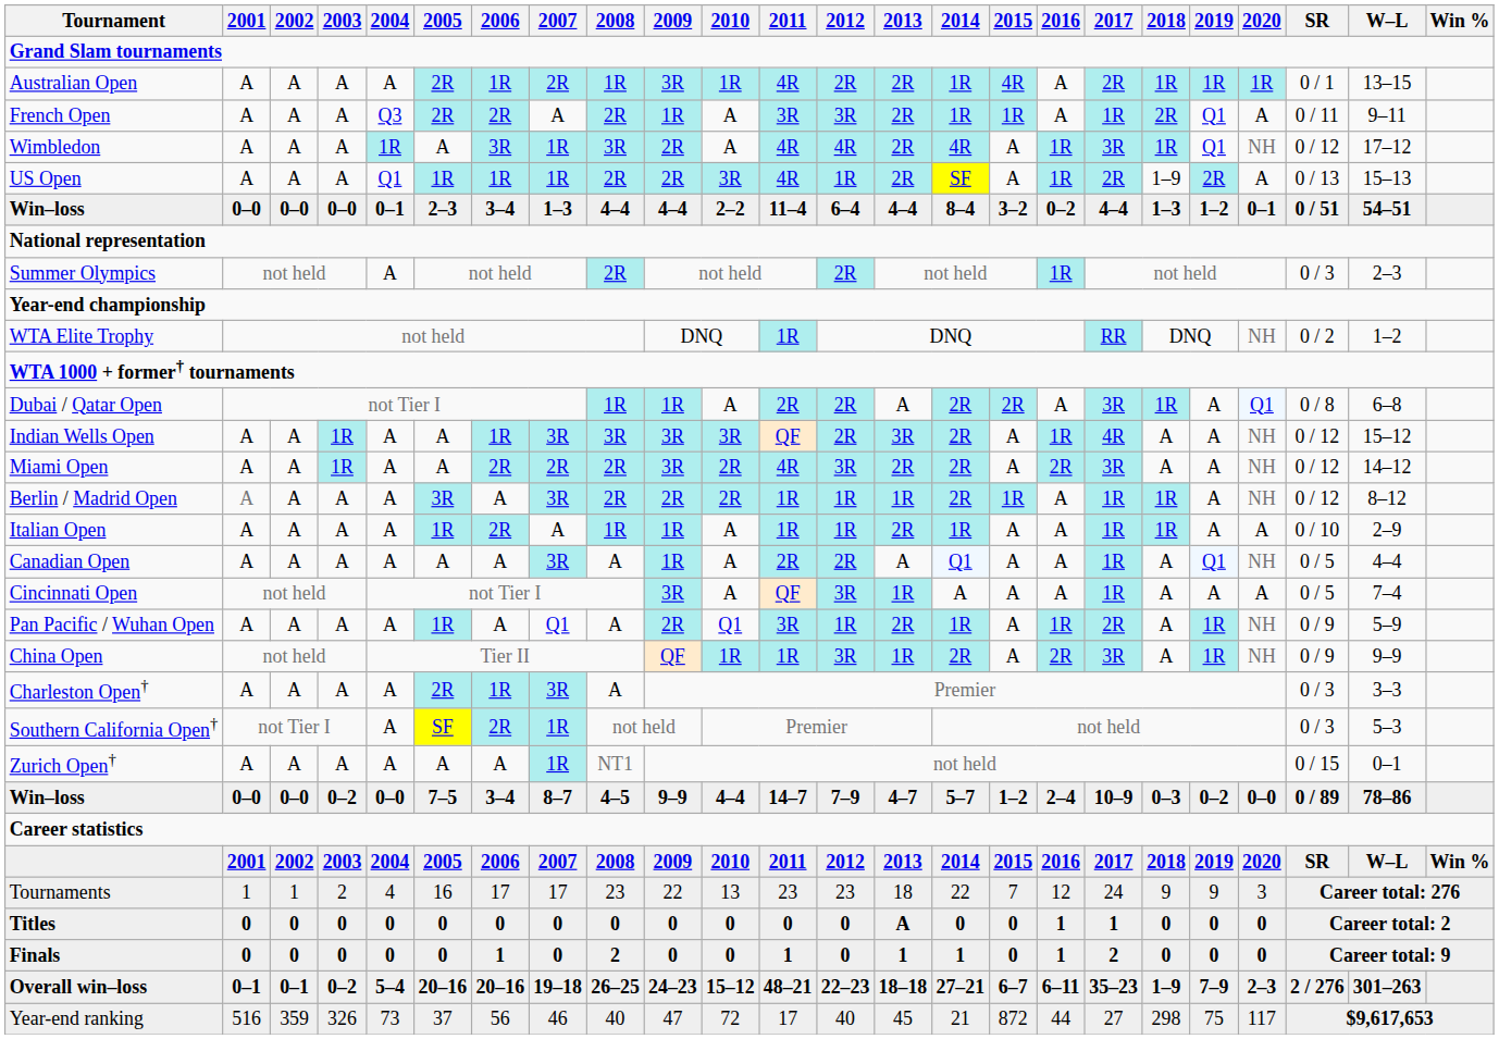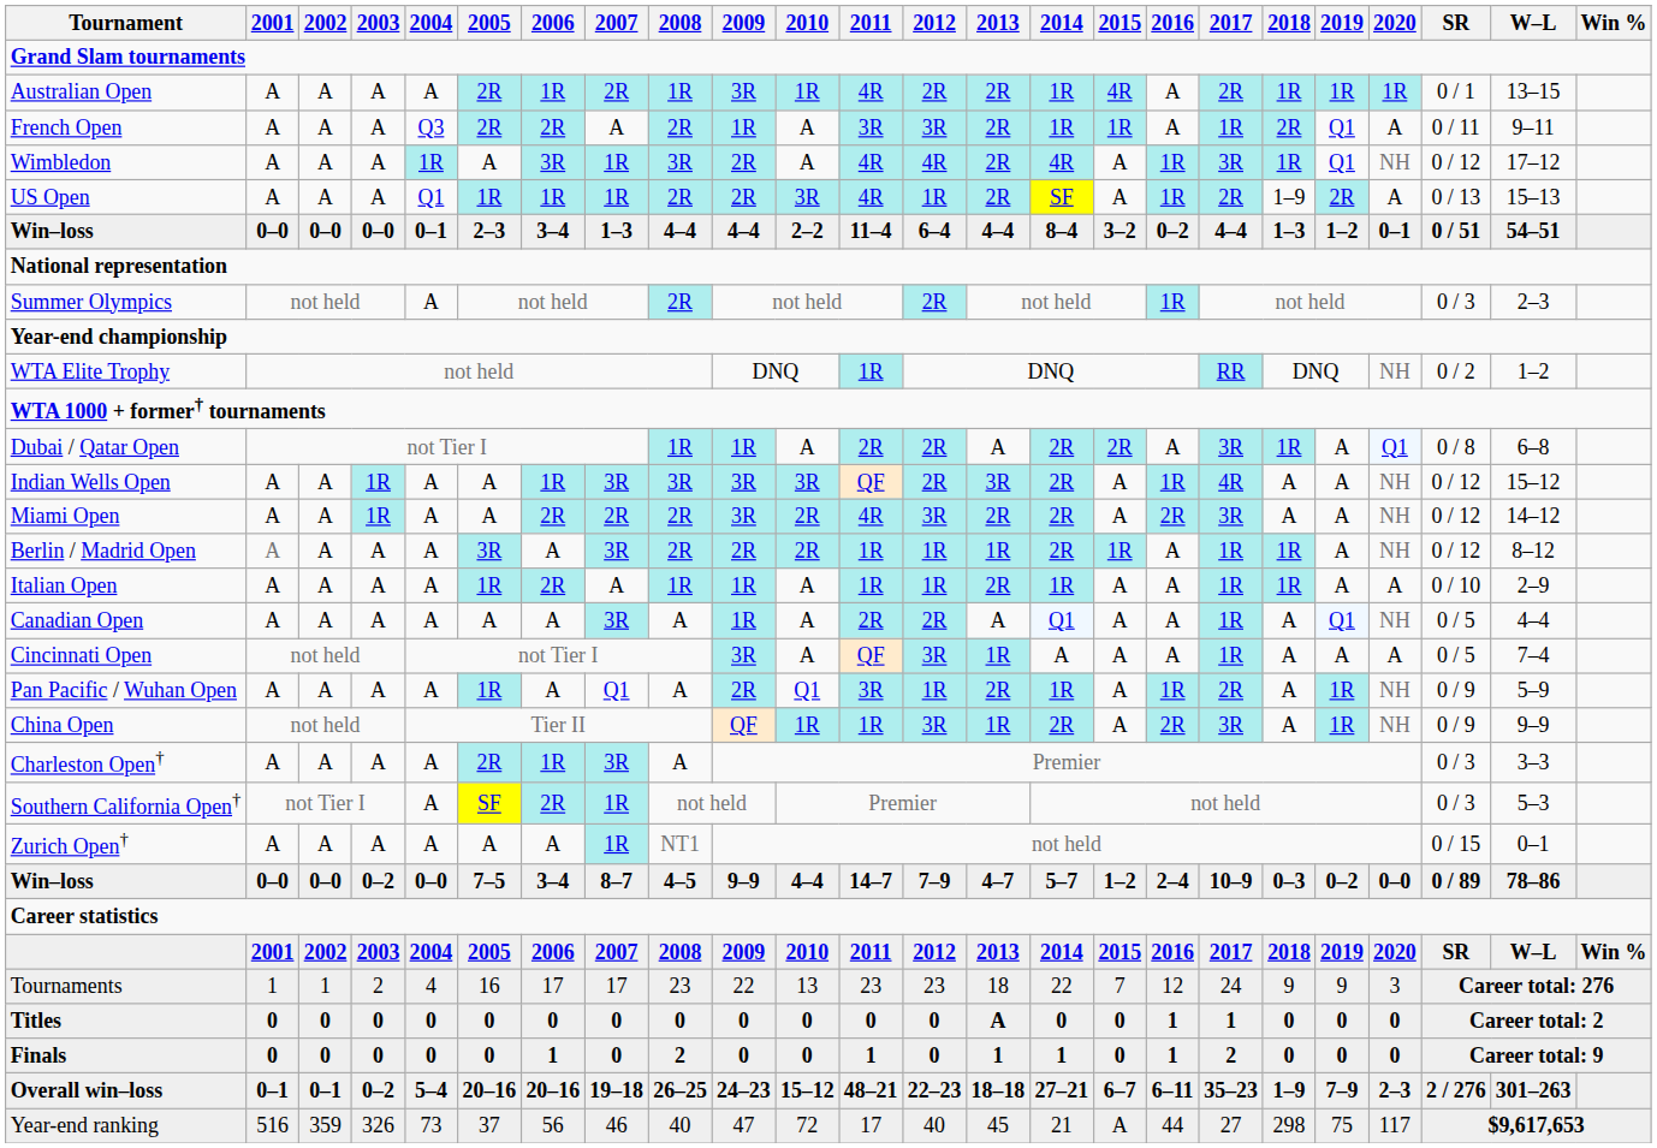Year-end ranking | 2015: 872 -> A
